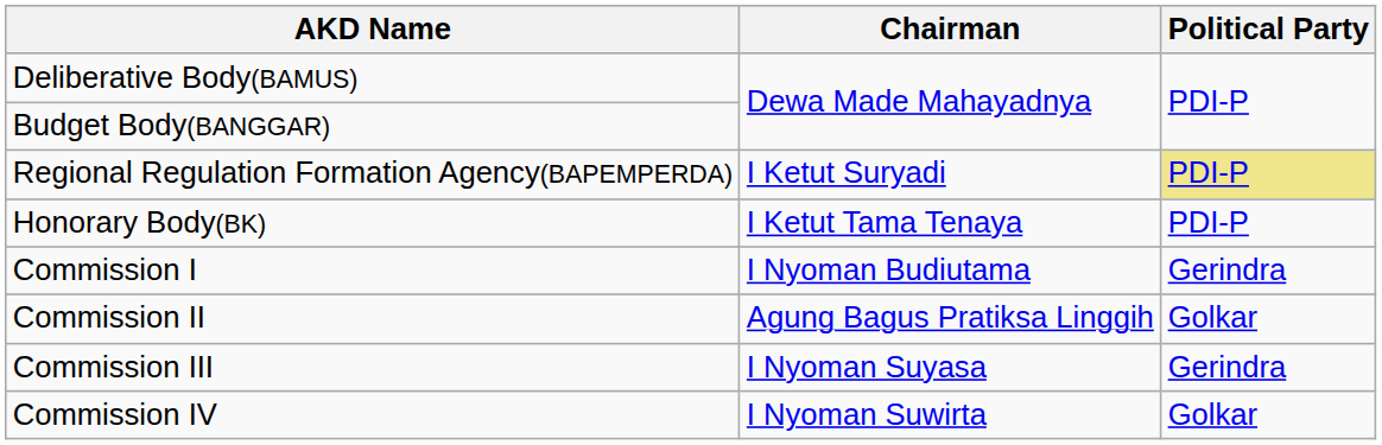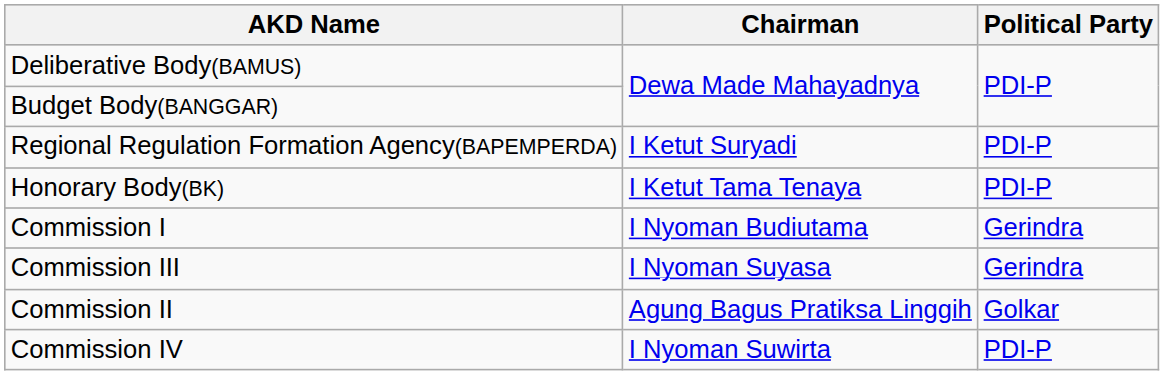Regional Regulation Formation Agency(BAPEMPERDA) | Political Party: khaki background -> no background
rows swapped: Commission II <-> Commission III
Commission IV | Political Party: Golkar -> PDI-P
